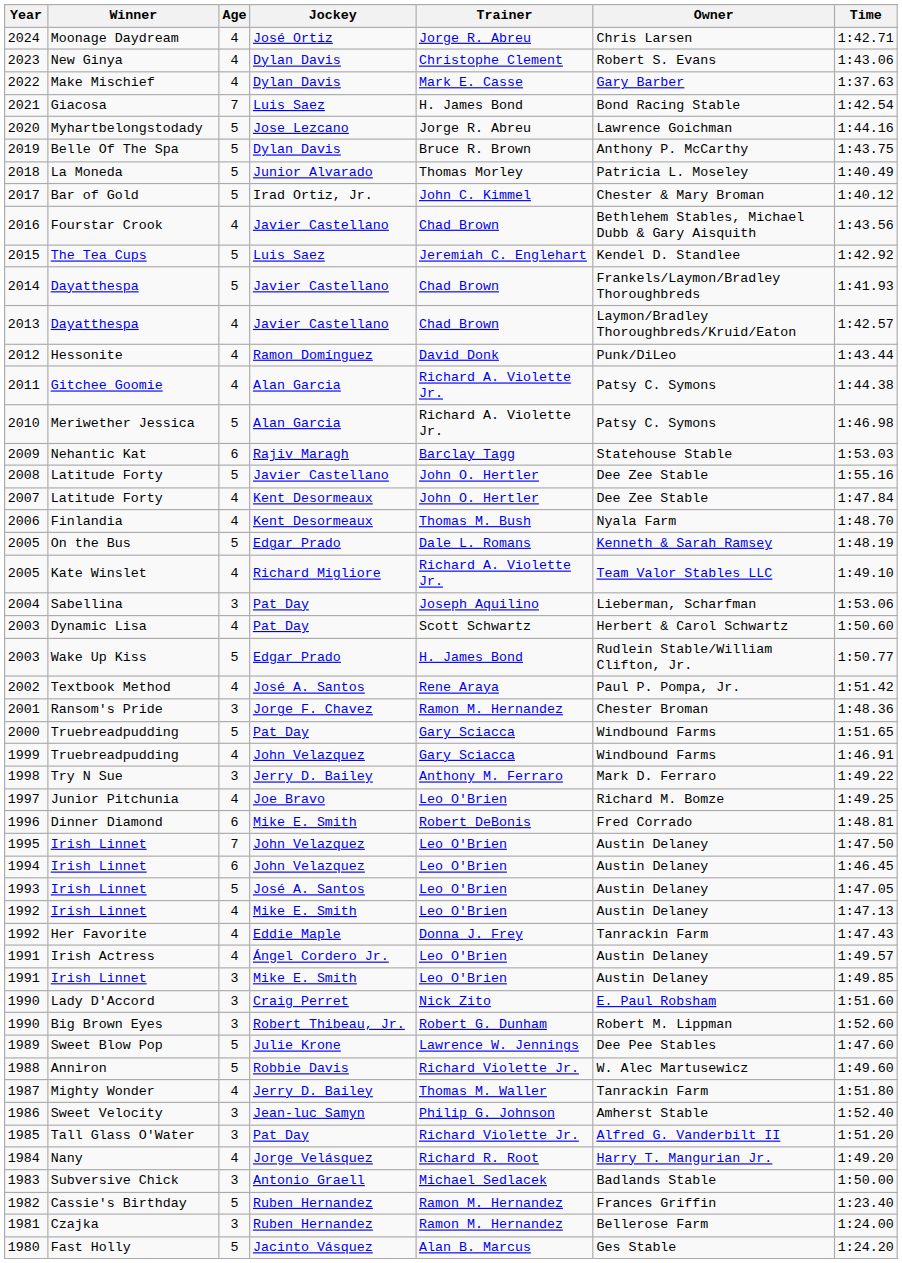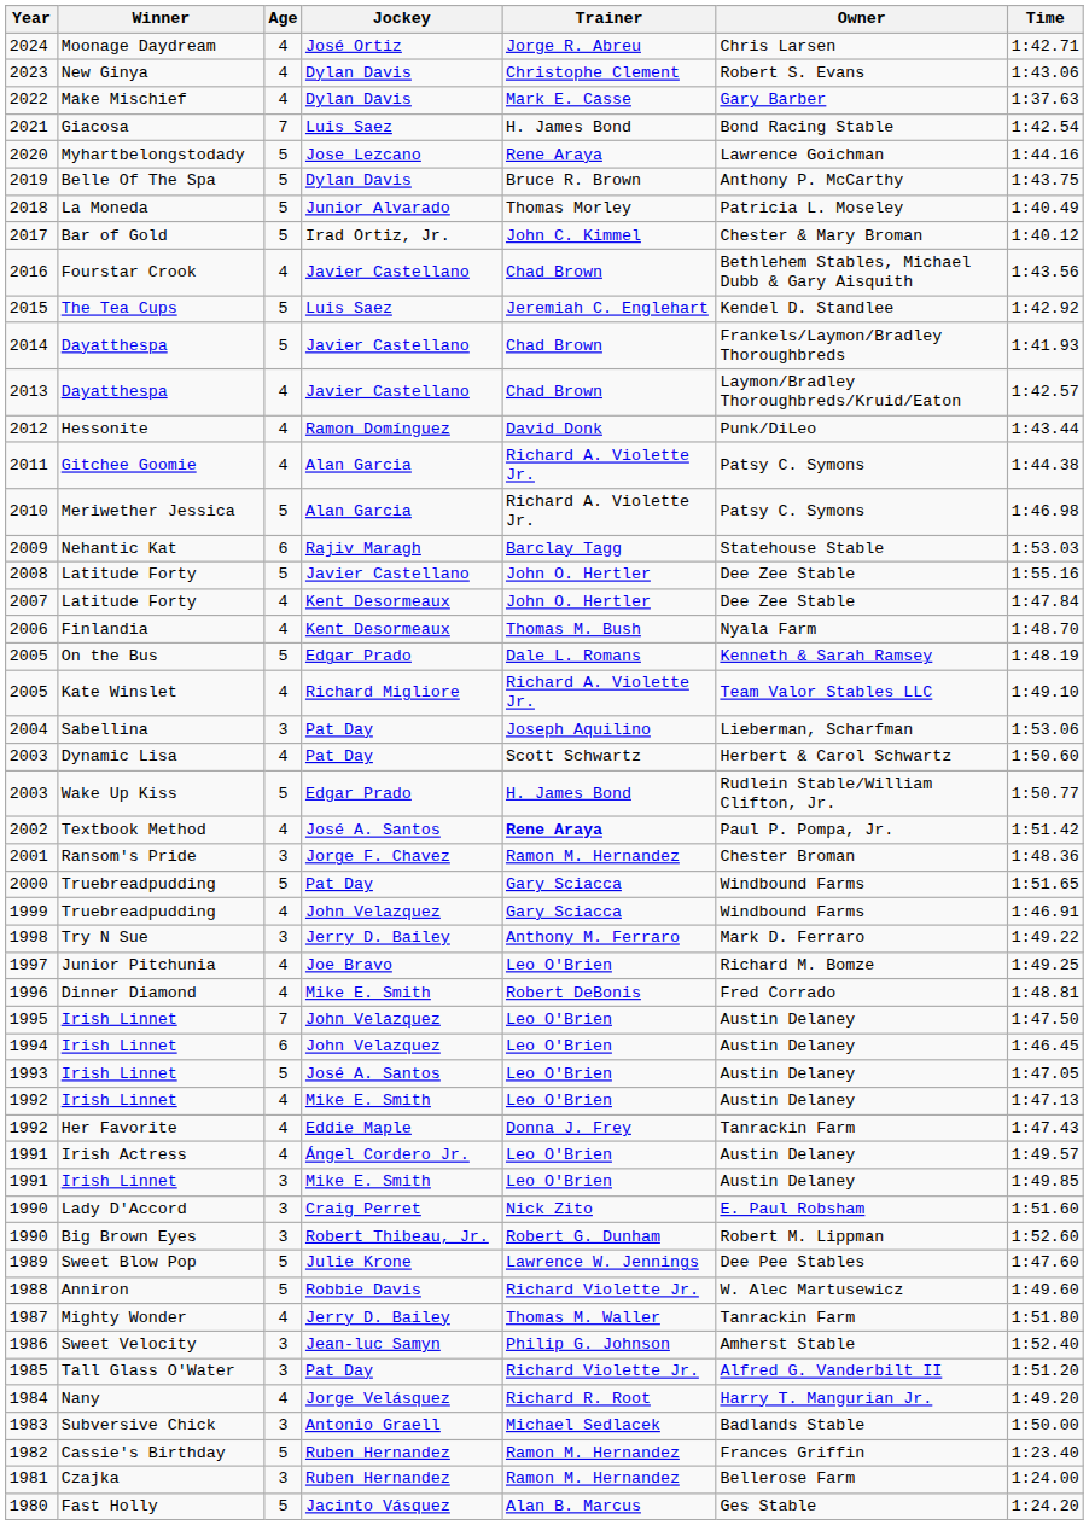2020 | Trainer: Jorge R. Abreu -> Rene Araya
2002 | Trainer: normal -> bold
1996 | Age: 6 -> 4
